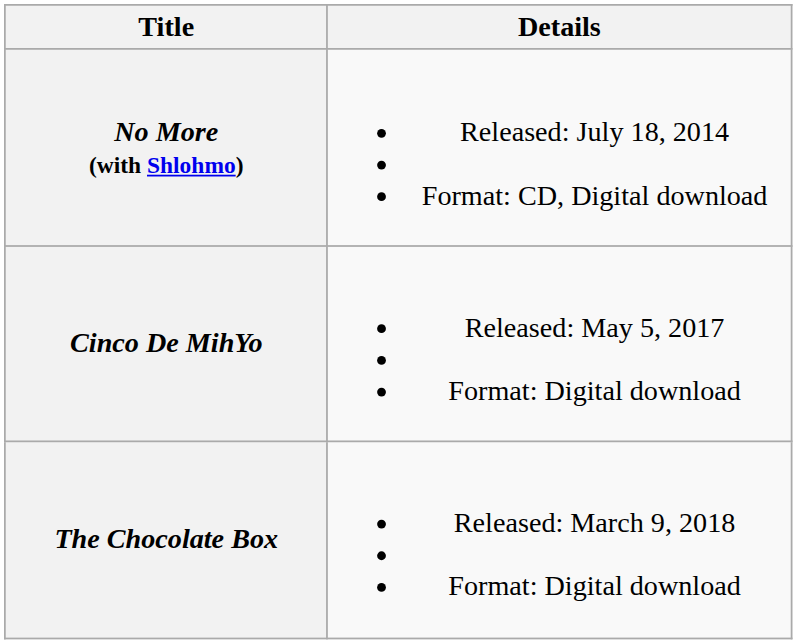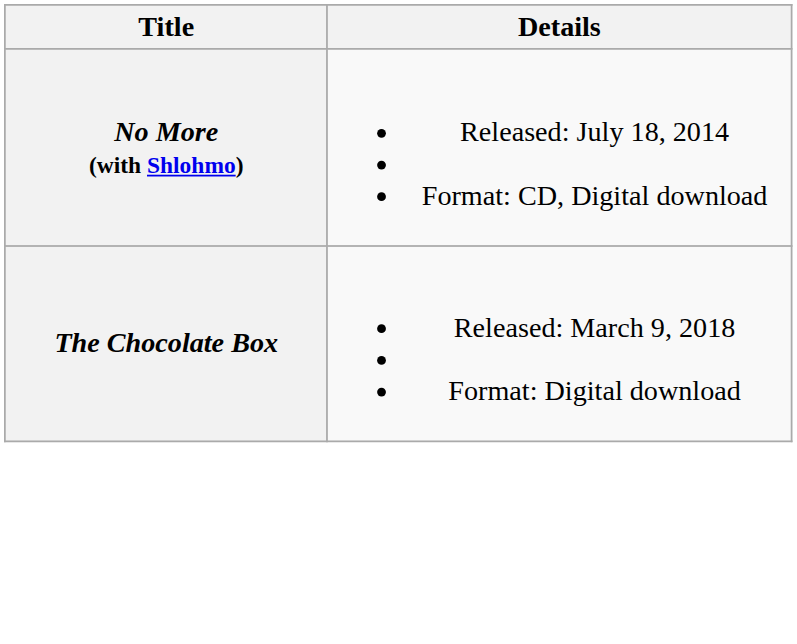- row: Cinco De MihYo | Released: May 5, 2017 Format: Digital download
